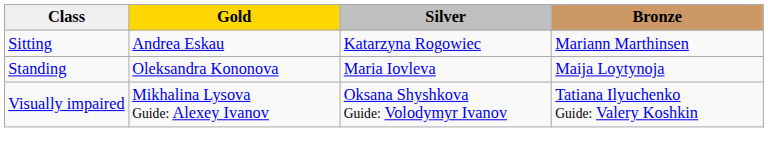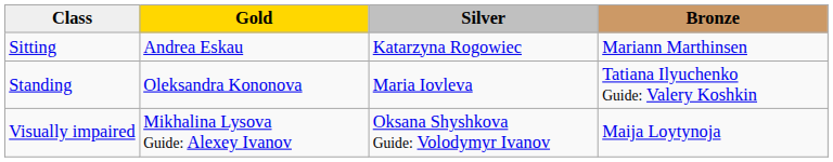Standing | Bronze: Maija Loytynoja -> Tatiana Ilyuchenko Guide: Valery Koshkin
Visually impaired | Bronze: Tatiana Ilyuchenko Guide: Valery Koshkin -> Maija Loytynoja
